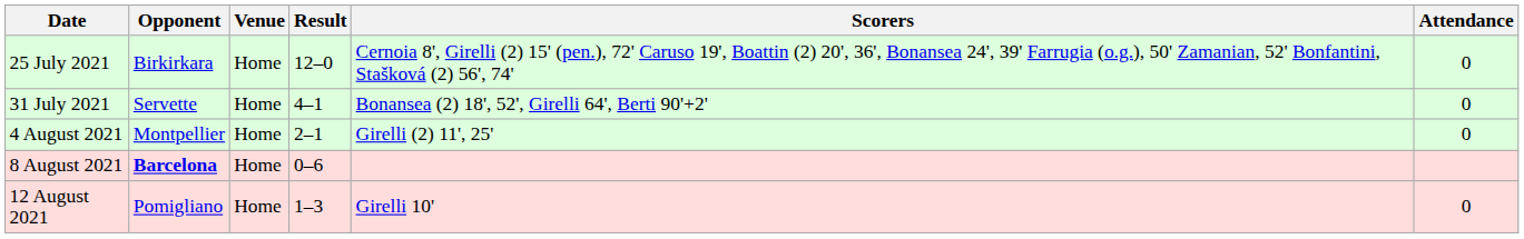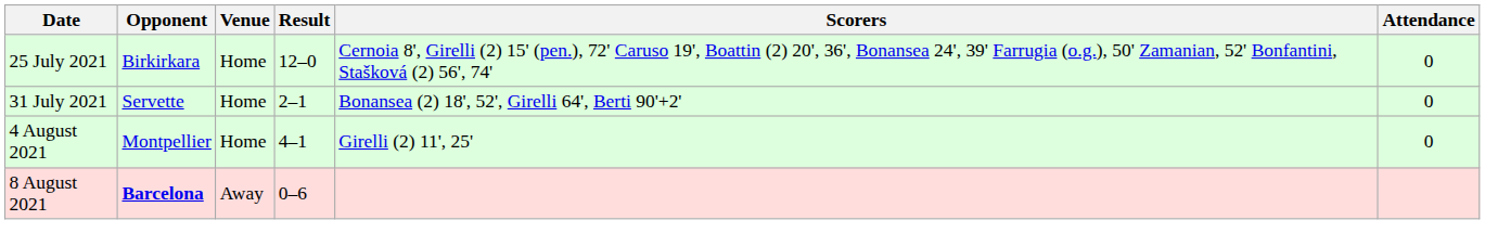31 July 2021 | Result: 4–1 -> 2–1
4 August 2021 | Result: 2–1 -> 4–1
8 August 2021 | Venue: Home -> Away
- row: 12 August 2021 | Pomigliano | Home | 1–3 | Girelli 10' | 0
